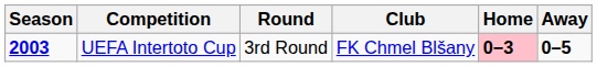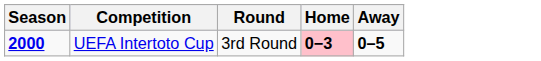- column: Club | FK Chmel Blšany
UEFA Intertoto Cup | Season: 2003 -> 2000
